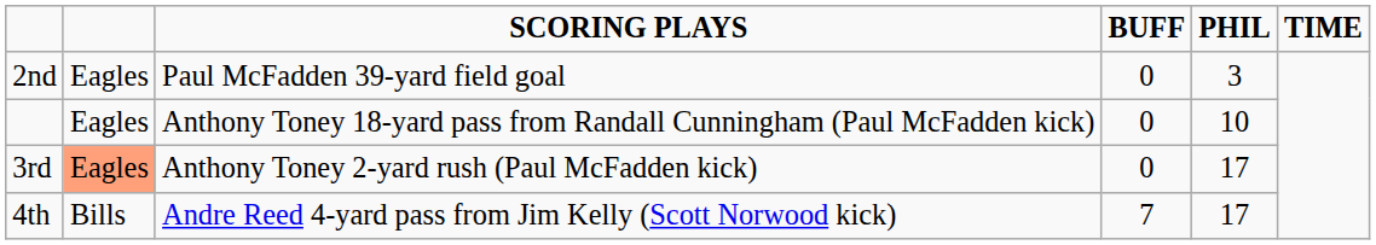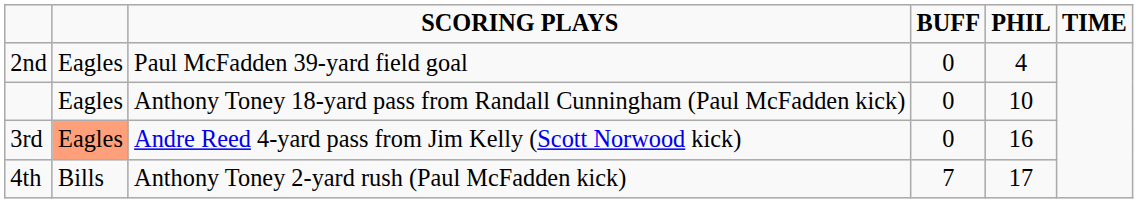2nd | PHIL: 3 -> 4
3rd | SCORING PLAYS: Anthony Toney 2-yard rush (Paul McFadden kick) -> Andre Reed 4-yard pass from Jim Kelly (Scott Norwood kick)
3rd | PHIL: 17 -> 16
4th | SCORING PLAYS: Andre Reed 4-yard pass from Jim Kelly (Scott Norwood kick) -> Anthony Toney 2-yard rush (Paul McFadden kick)
